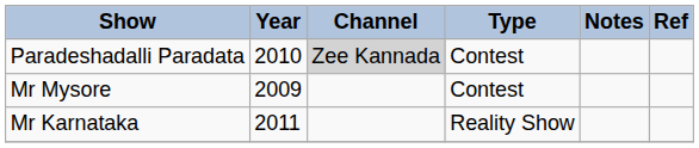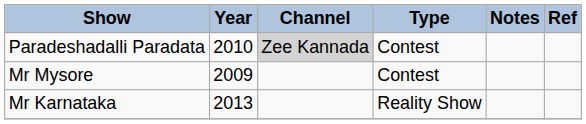Mr Karnataka | Year: 2011 -> 2013
